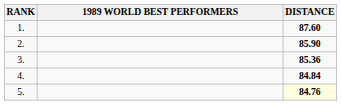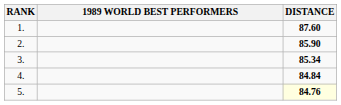3. | DISTANCE: 85.36 -> 85.34
